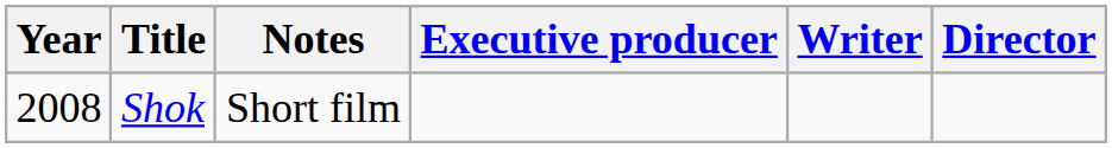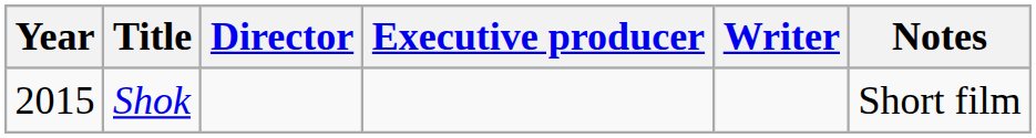columns swapped: Director <-> Notes
Shok | Year: 2008 -> 2015
